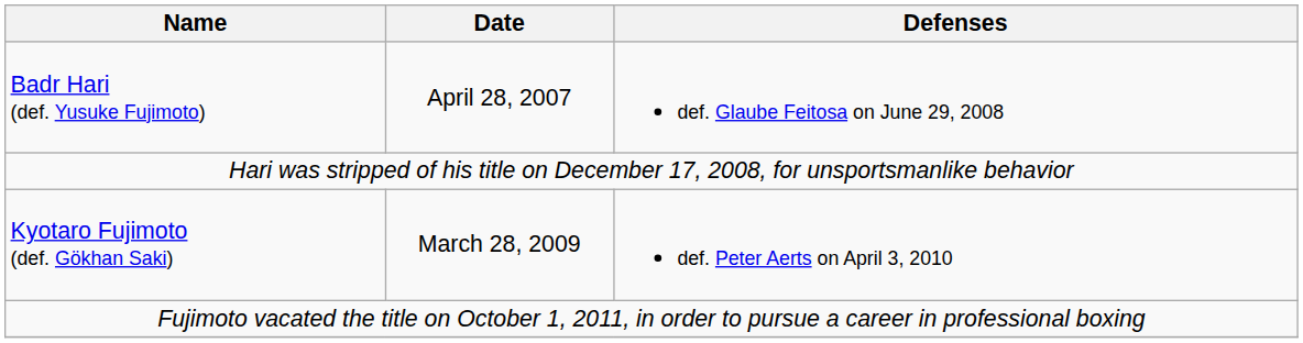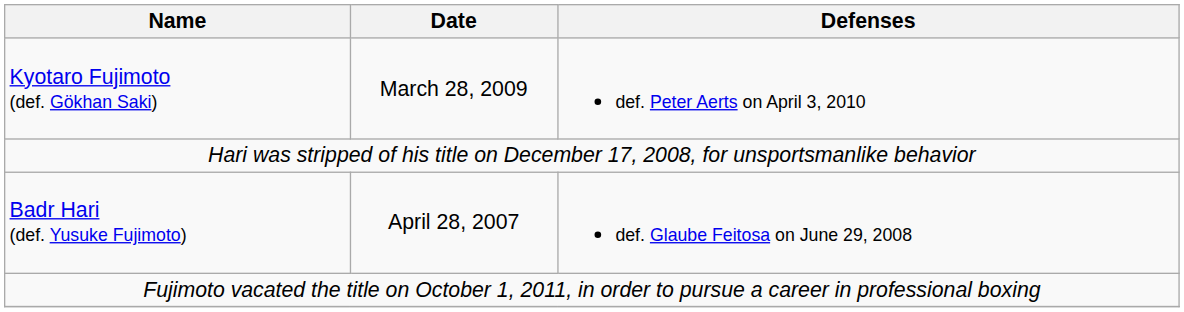rows swapped: Badr Hari (def. Yusuke Fujimoto) <-> Kyotaro Fujimoto (def. Gökhan Saki)
